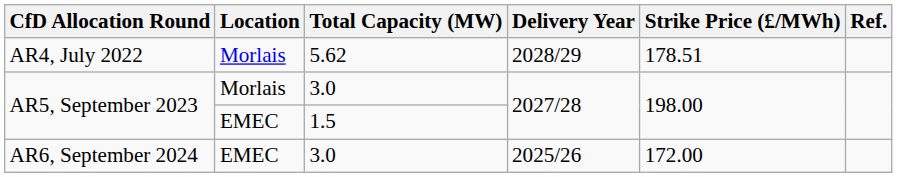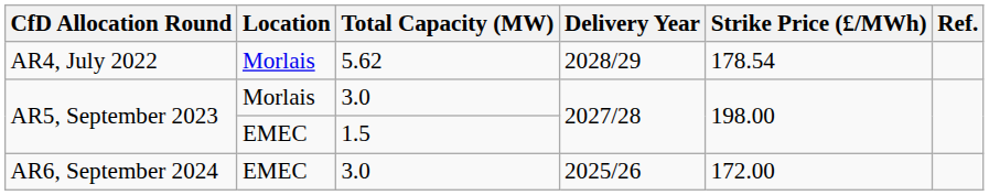AR4, July 2022 | Strike Price (£/MWh): 178.51 -> 178.54
